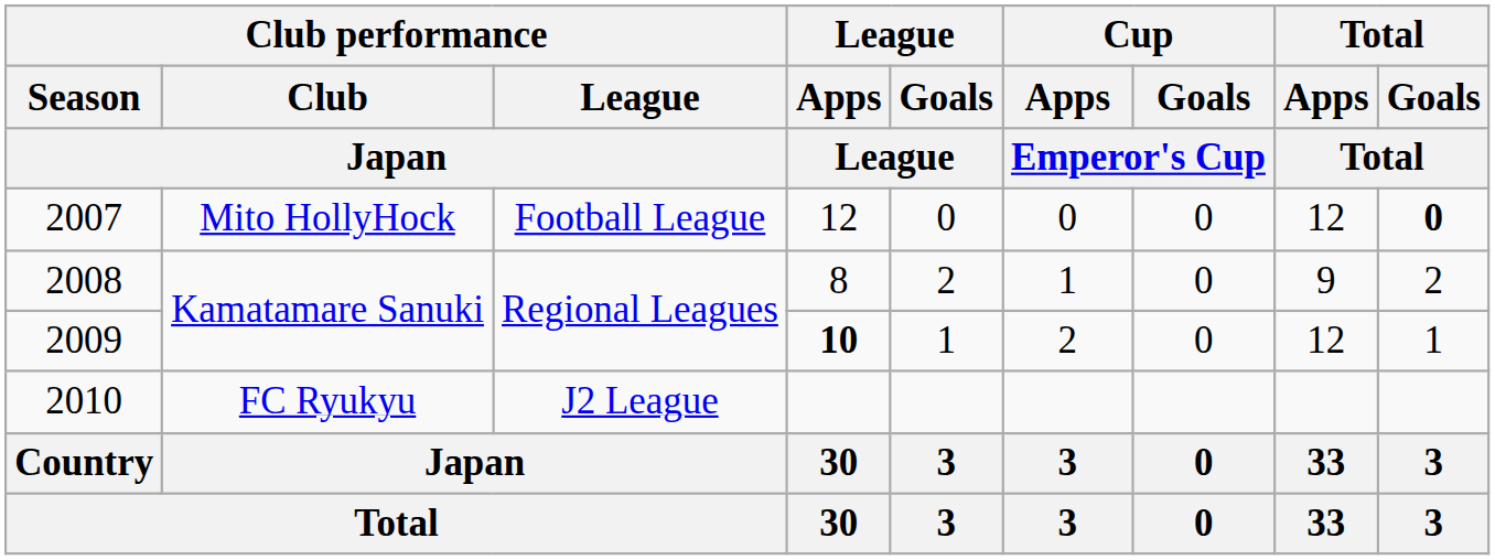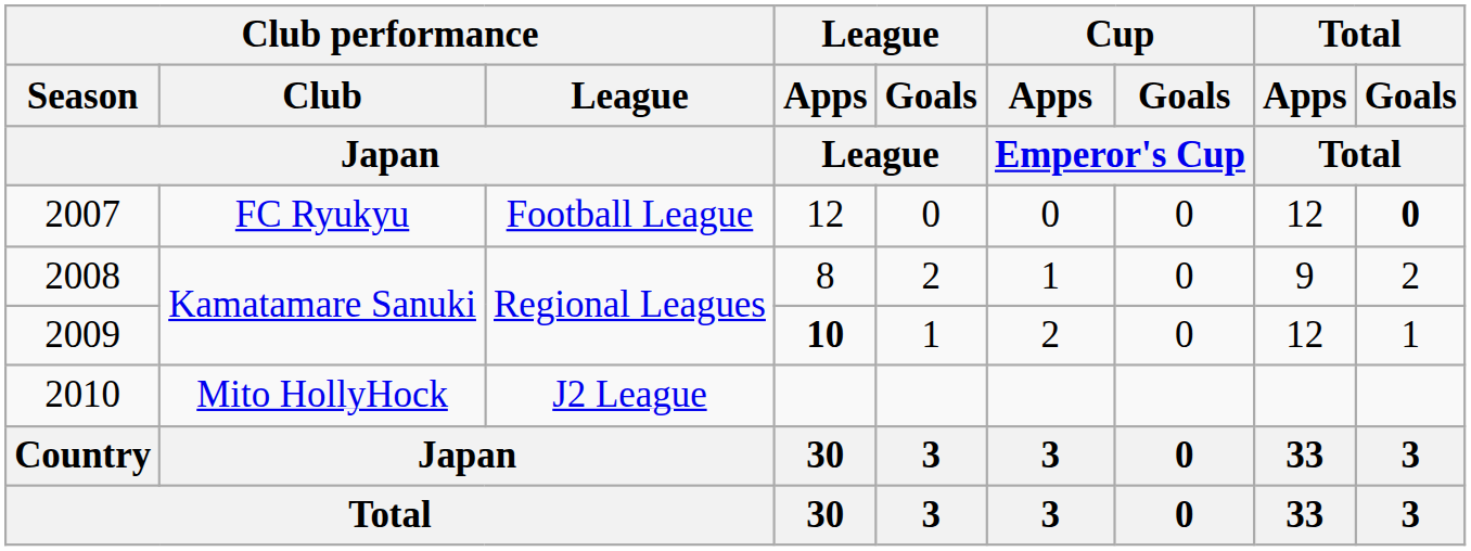2007 | Club performance / Club / Japan: Mito HollyHock -> FC Ryukyu
2010 | Club performance / Club / Japan: FC Ryukyu -> Mito HollyHock
